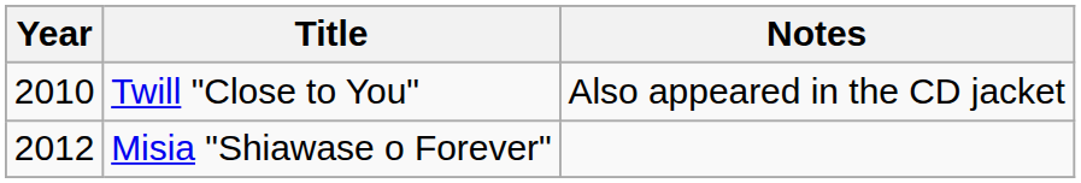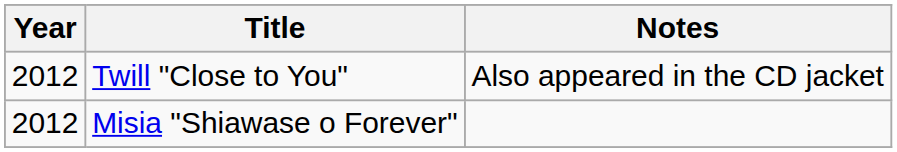Twill "Close to You" | Year: 2010 -> 2012
